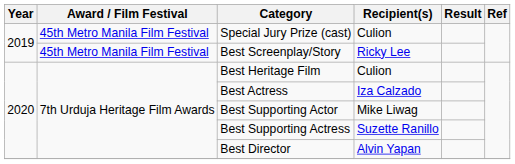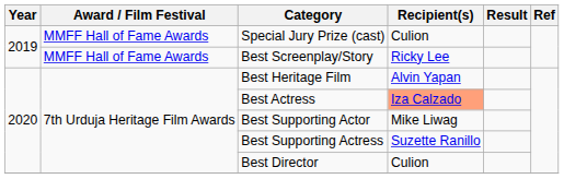Special Jury Prize (cast) | Award / Film Festival: 45th Metro Manila Film Festival -> MMFF Hall of Fame Awards
Best Screenplay/Story | Award / Film Festival: 45th Metro Manila Film Festival -> MMFF Hall of Fame Awards
Best Heritage Film | Recipient(s): Culion -> Alvin Yapan
Best Actress | Recipient(s): no background -> lightsalmon background
Best Director | Recipient(s): Alvin Yapan -> Culion
